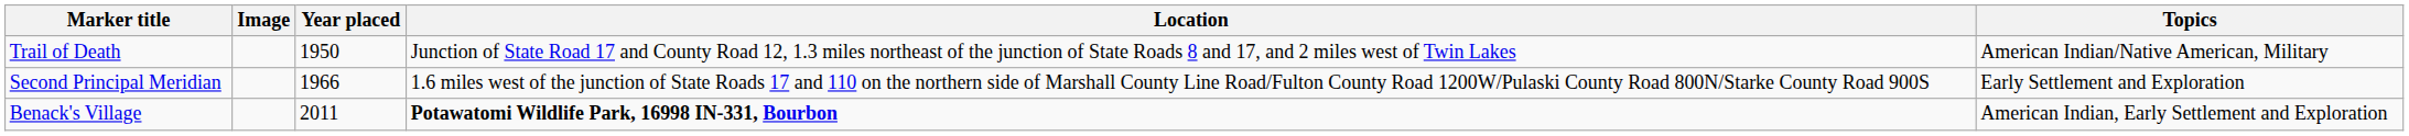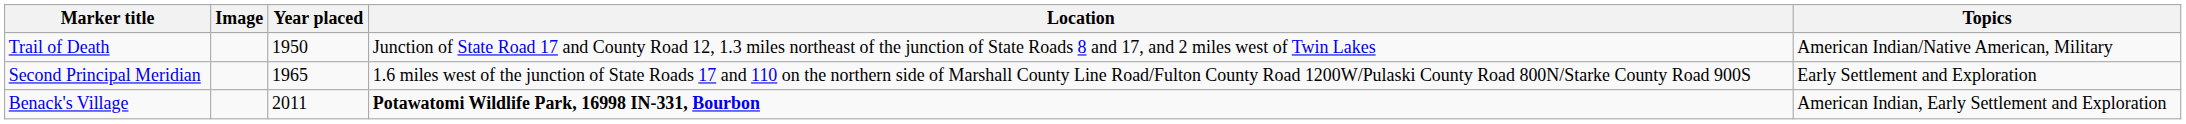Second Principal Meridian | Year placed: 1966 -> 1965
